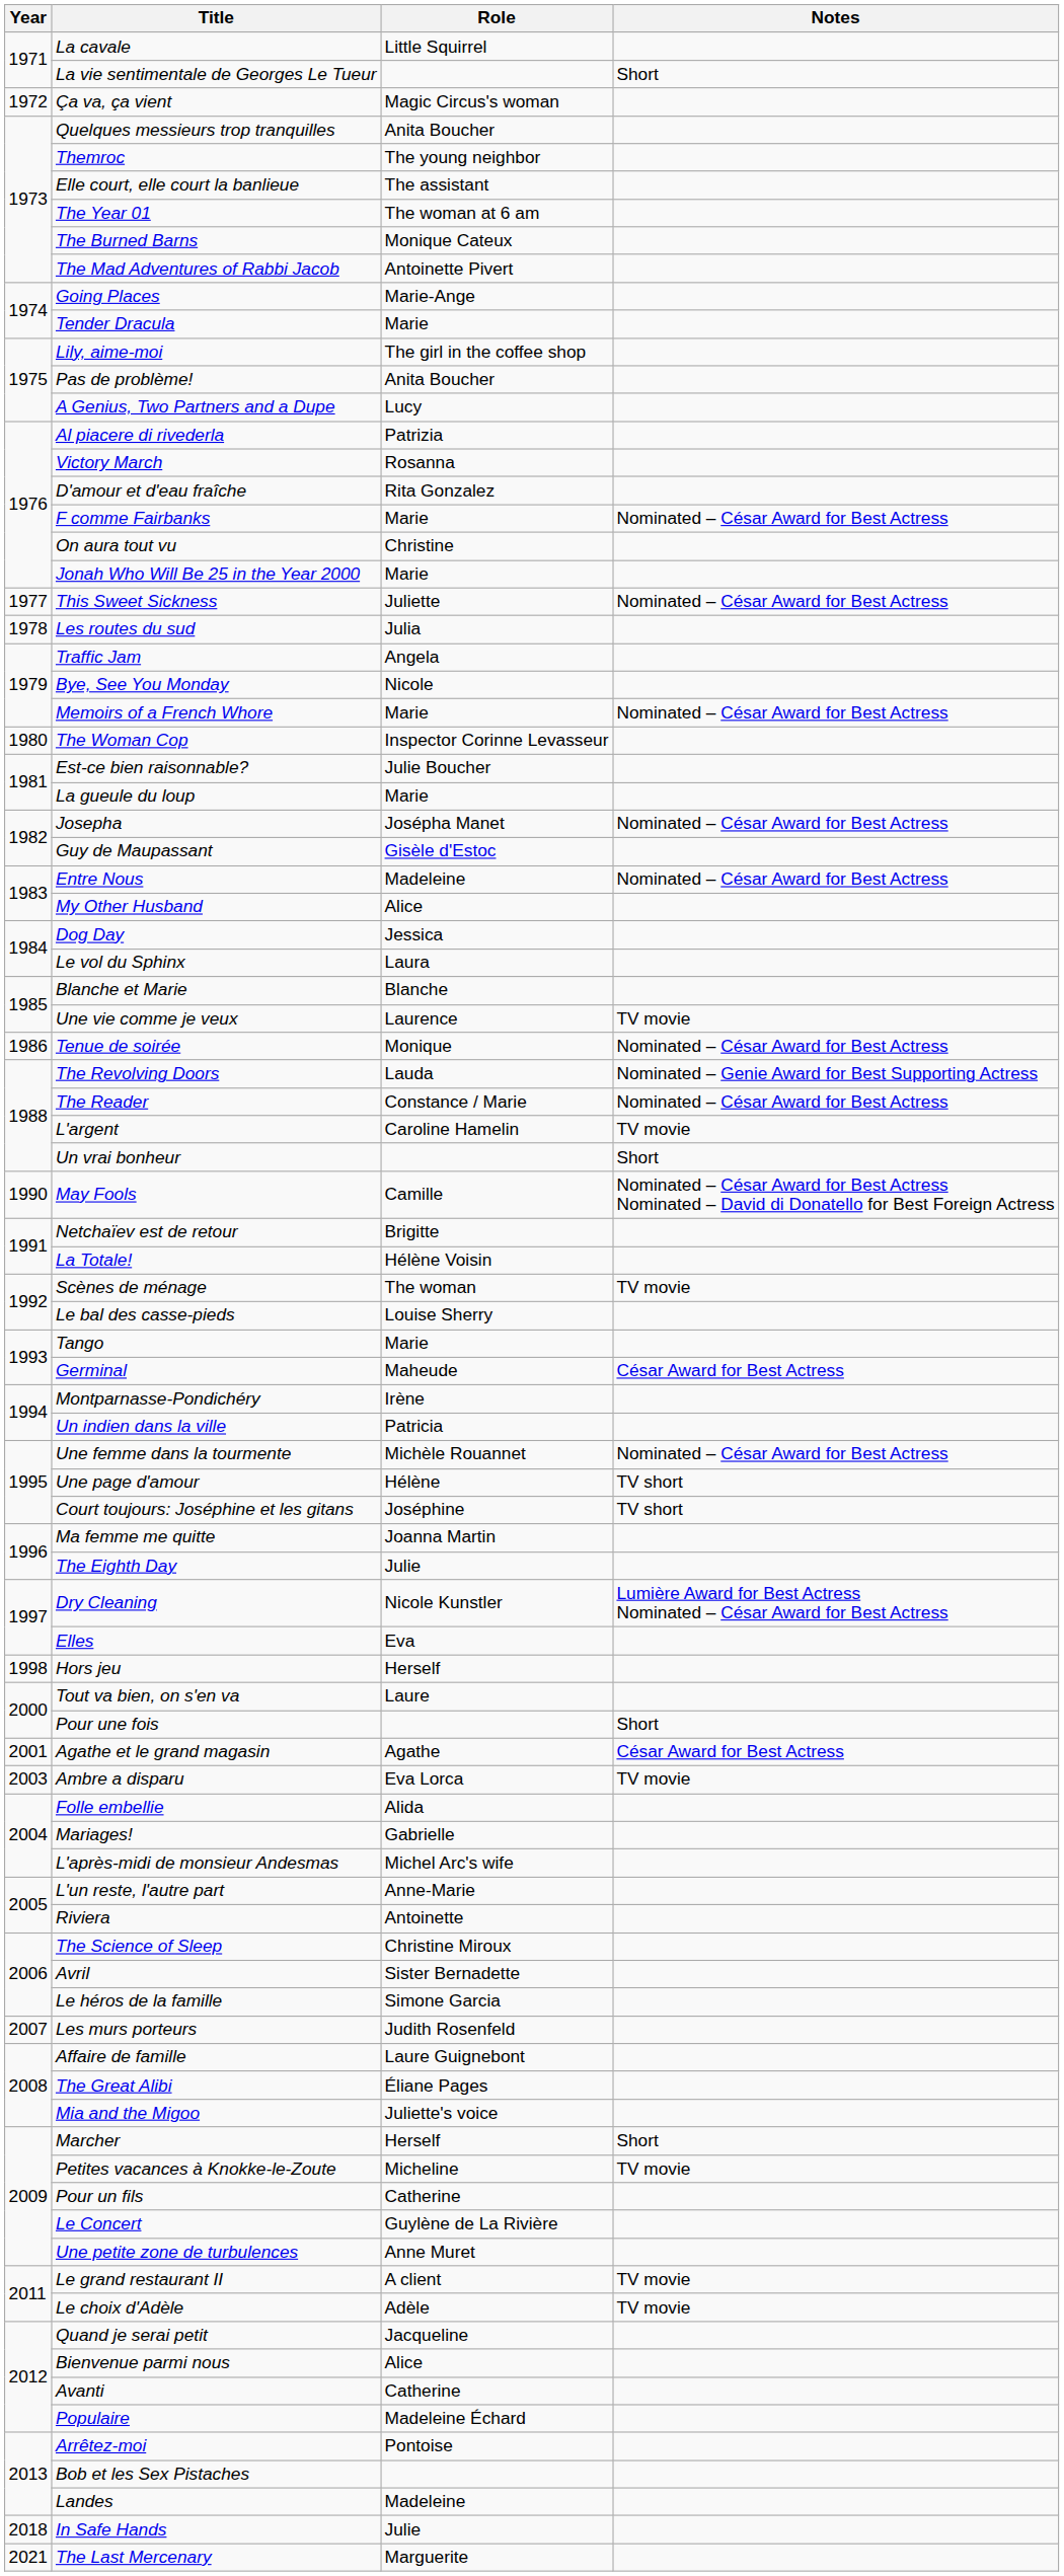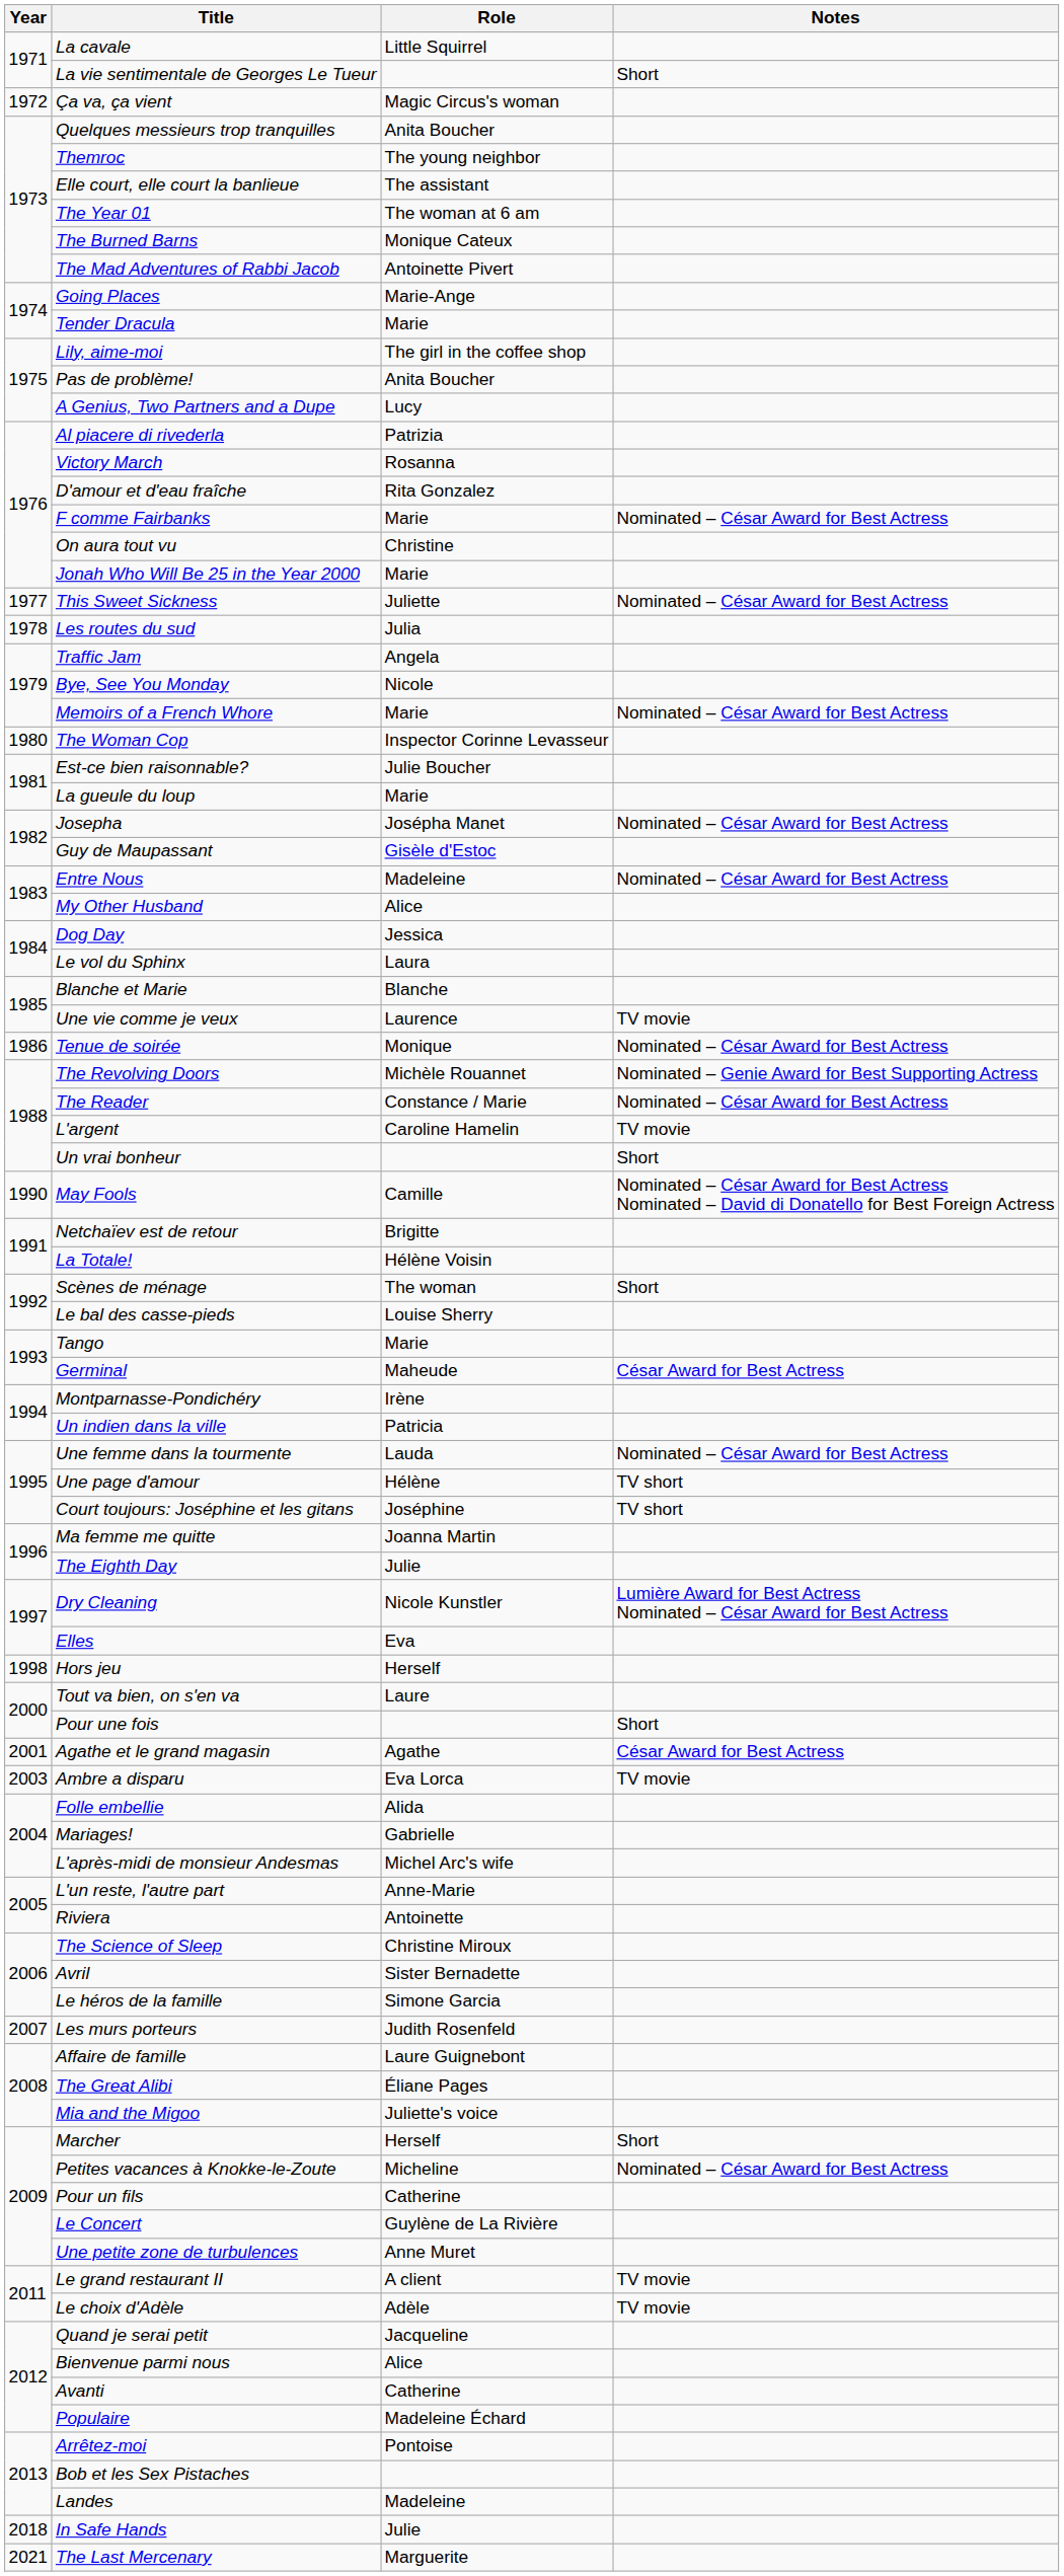The Revolving Doors | Role: Lauda -> Michèle Rouannet
Scènes de ménage | Notes: TV movie -> Short
Une femme dans la tourmente | Role: Michèle Rouannet -> Lauda
Petites vacances à Knokke-le-Zoute | Notes: TV movie -> Nominated – César Award for Best Actress
